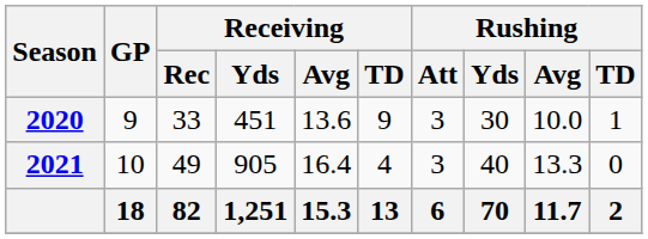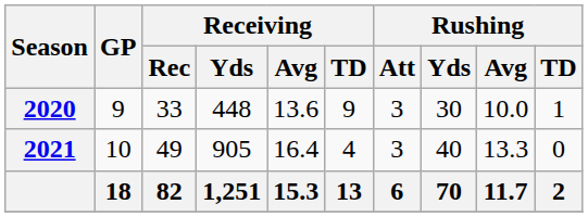2020 | Receiving / Yds: 451 -> 448
